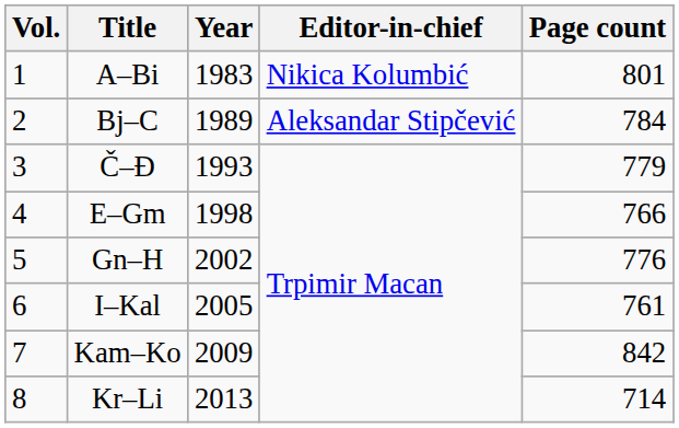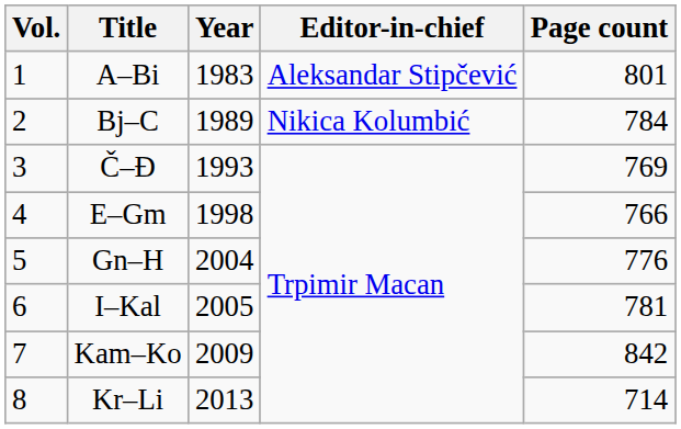A–Bi | Editor-in-chief: Nikica Kolumbić -> Aleksandar Stipčević
Bj–C | Editor-in-chief: Aleksandar Stipčević -> Nikica Kolumbić
Č–Đ | Page count: 779 -> 769
Gn–H | Year: 2002 -> 2004
I–Kal | Page count: 761 -> 781
